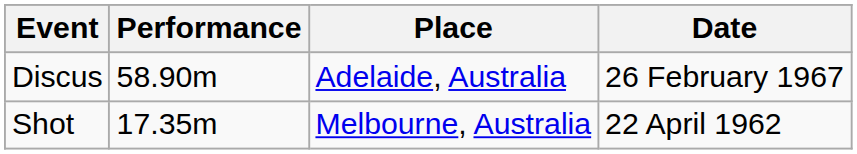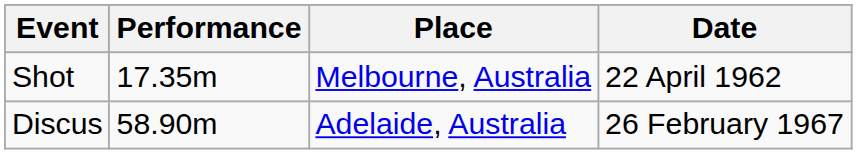rows swapped: Shot <-> Discus
